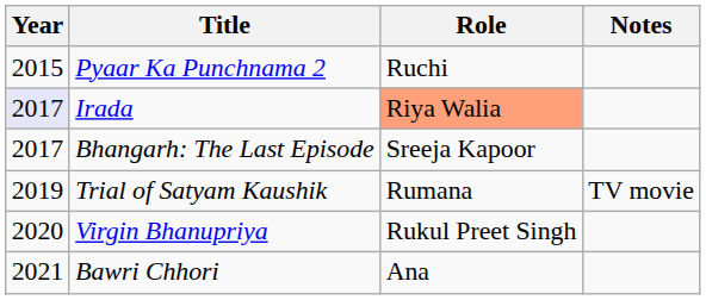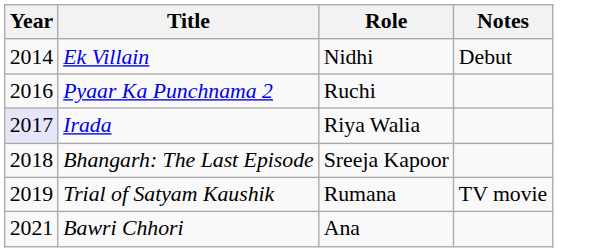+ row: 2014 | Ek Villain | Nidhi | Debut
Pyaar Ka Punchnama 2 | Year: 2015 -> 2016
Irada | Role: lightsalmon background -> no background
Bhangarh: The Last Episode | Year: 2017 -> 2018
- row: 2020 | Virgin Bhanupriya | Rukul Preet Singh
